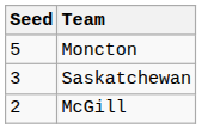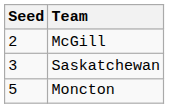rows swapped: McGill <-> Moncton
